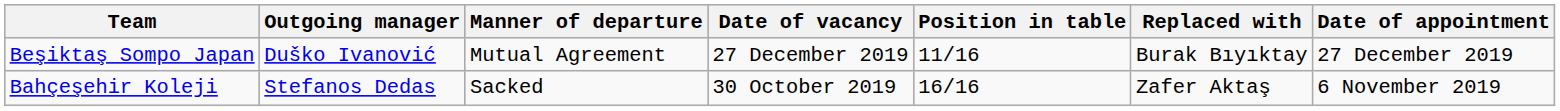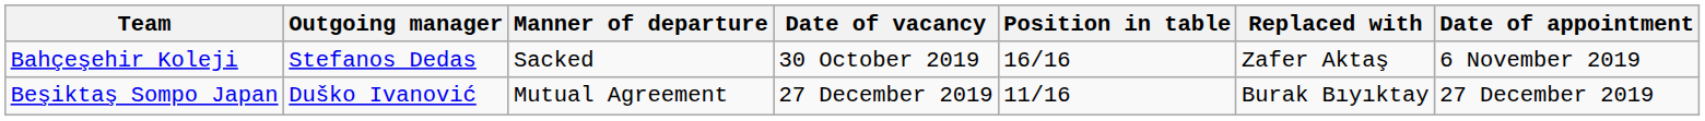rows swapped: Bahçeşehir Koleji <-> Beşiktaş Sompo Japan
